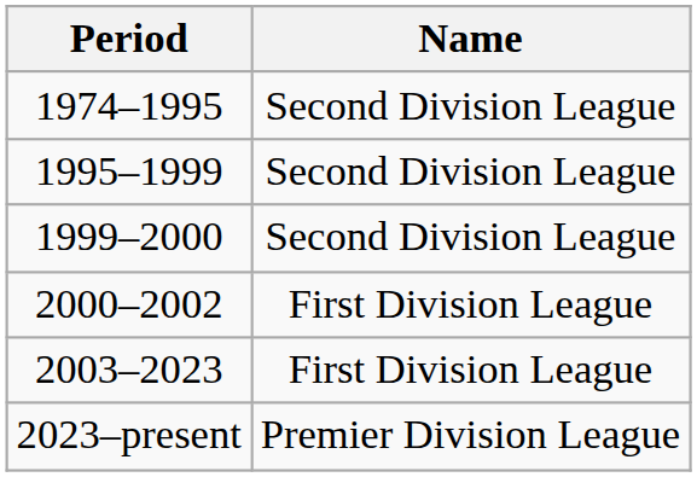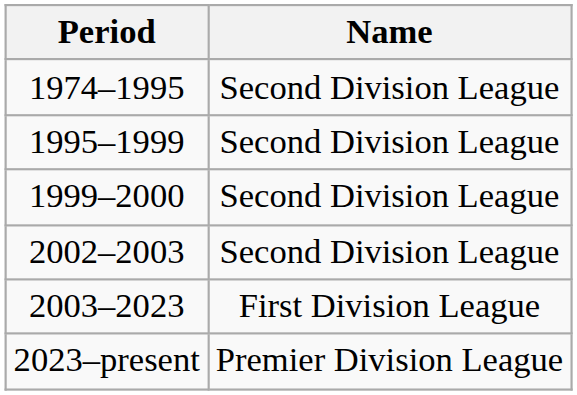- row: 2000–2002 | First Division League
+ row: 2002–2003 | Second Division League
